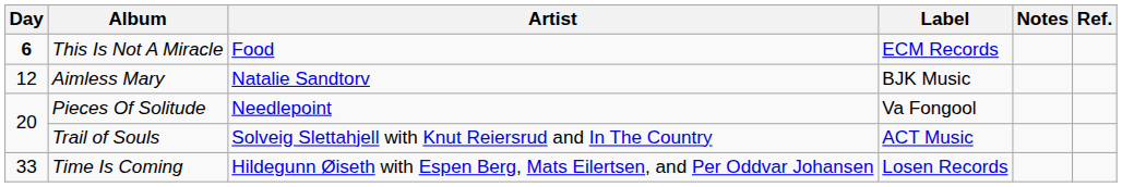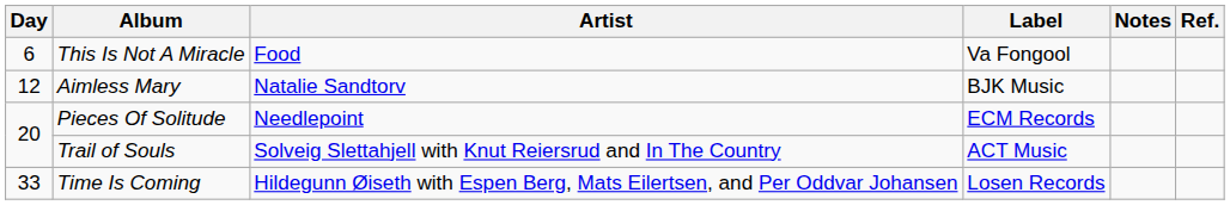This Is Not A Miracle | Day: bold -> normal
This Is Not A Miracle | Label: ECM Records -> Va Fongool
Pieces Of Solitude | Label: Va Fongool -> ECM Records
